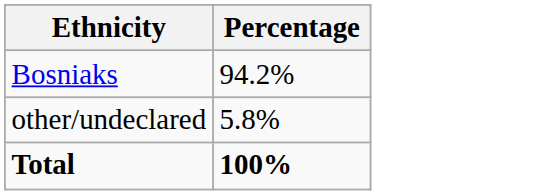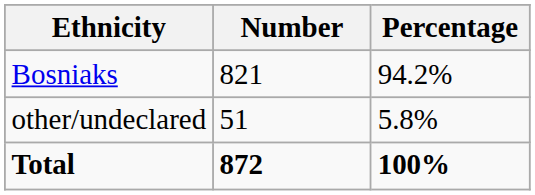+ column: Number | 821 | 51 | 872
